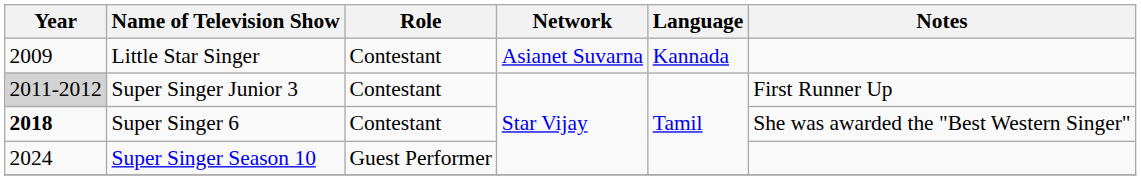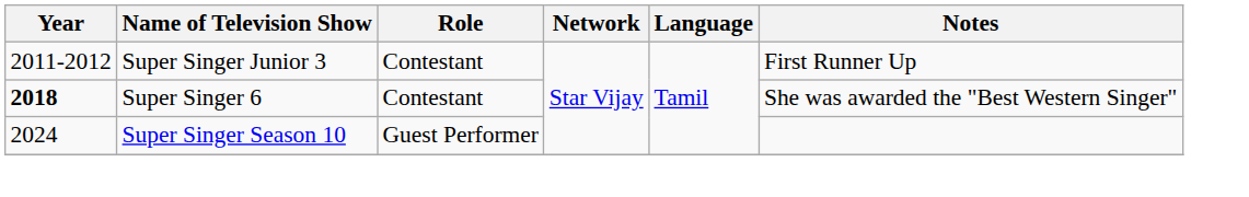- row: 2009 | Little Star Singer | Contestant | Asianet Suvarna | Kannada
Super Singer Junior 3 | Year: lightgrey background -> no background
